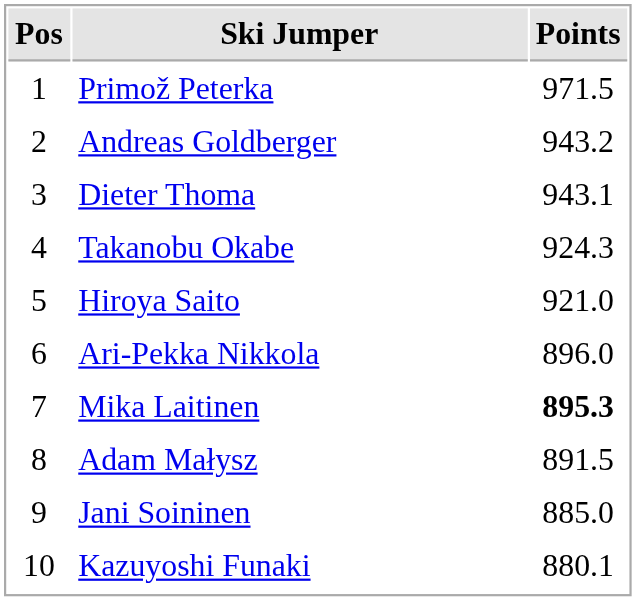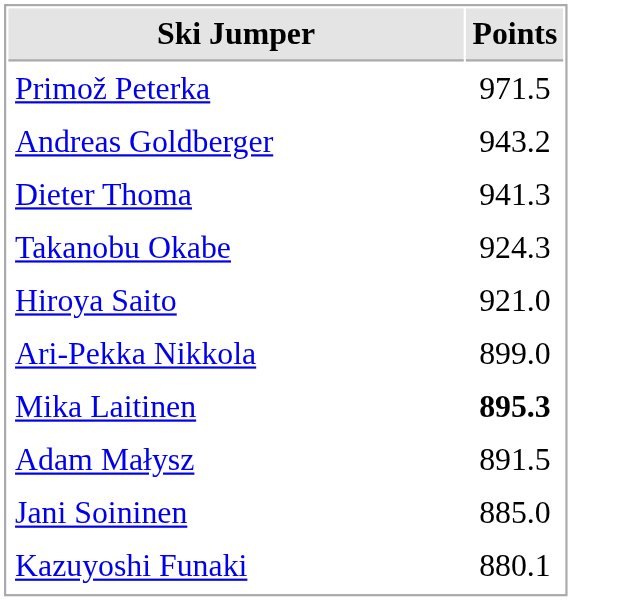- column: Pos | 1 | 2 | 3 | 4 | 5 | 6 | 7 | 8 | 9 | 10
Dieter Thoma | Points: 943.1 -> 941.3
Ari-Pekka Nikkola | Points: 896.0 -> 899.0
